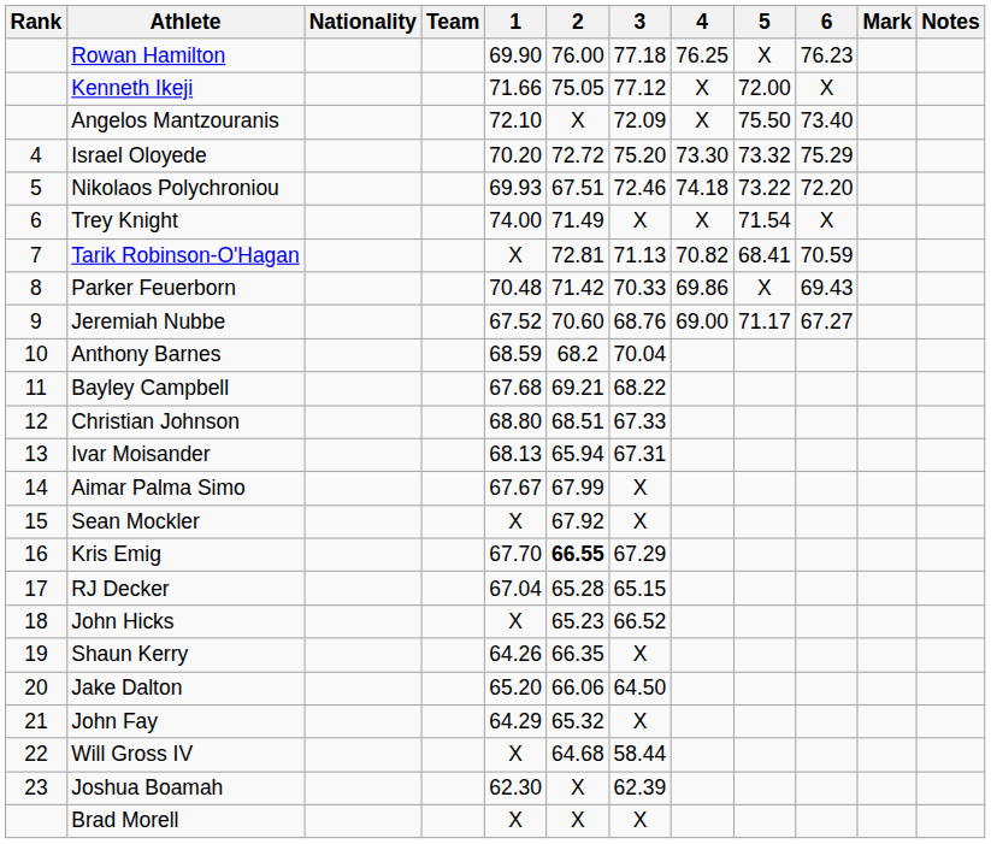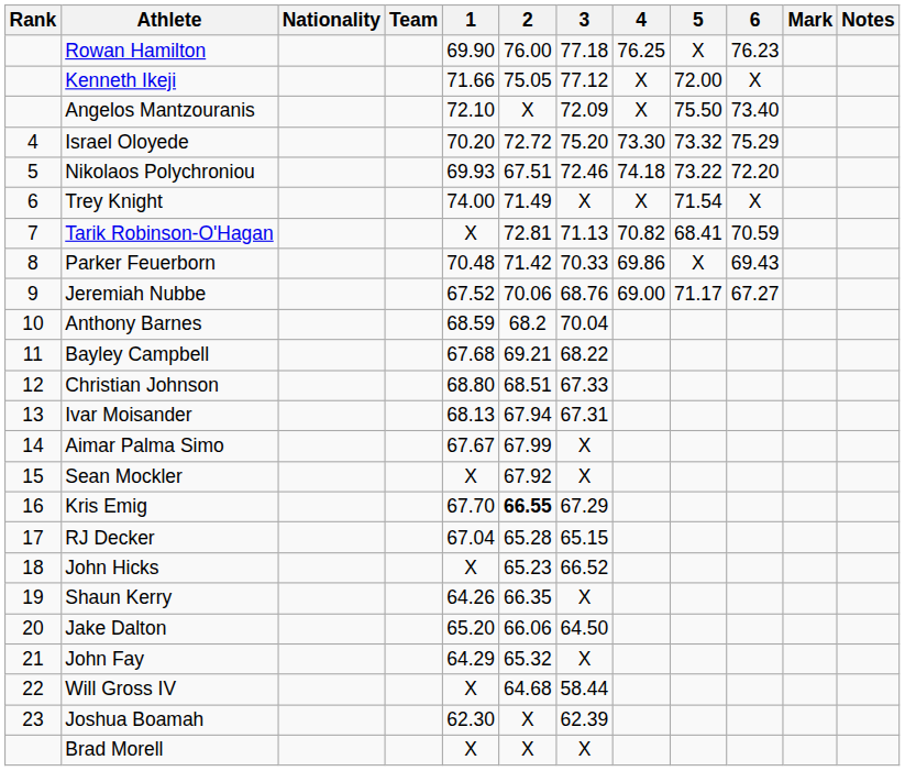Jeremiah Nubbe | 2: 70.60 -> 70.06
Ivar Moisander | 2: 65.94 -> 67.94
